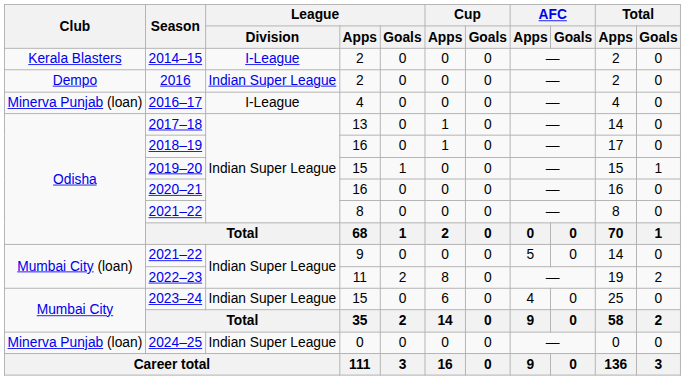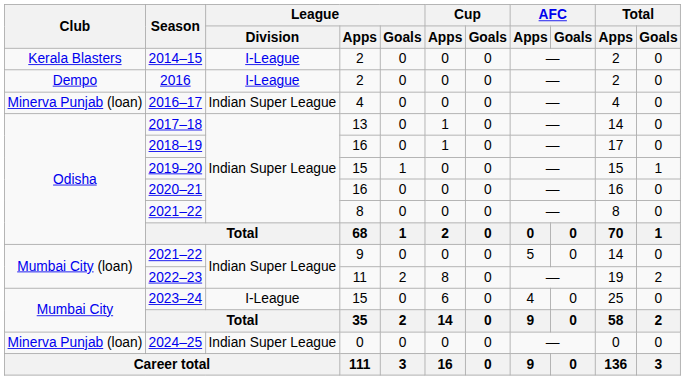2016 | League / Division: Indian Super League -> I-League
2016–17 | League / Division: I-League -> Indian Super League
2023–24 | League / Division: Indian Super League -> I-League
